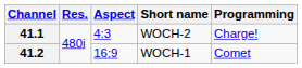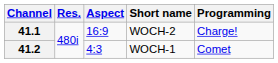41.1 | Aspect: 4:3 -> 16:9
41.2 | Aspect: 16:9 -> 4:3
